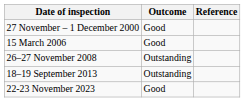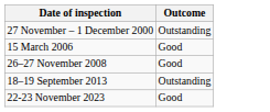- column: Reference
27 November – 1 December 2000 | Outcome: Good -> Outstanding
26–27 November 2008 | Outcome: Outstanding -> Good
